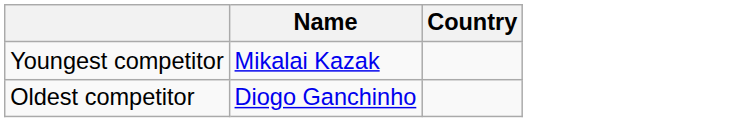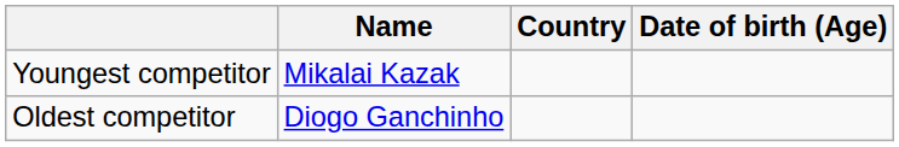+ column: Date of birth (Age)
